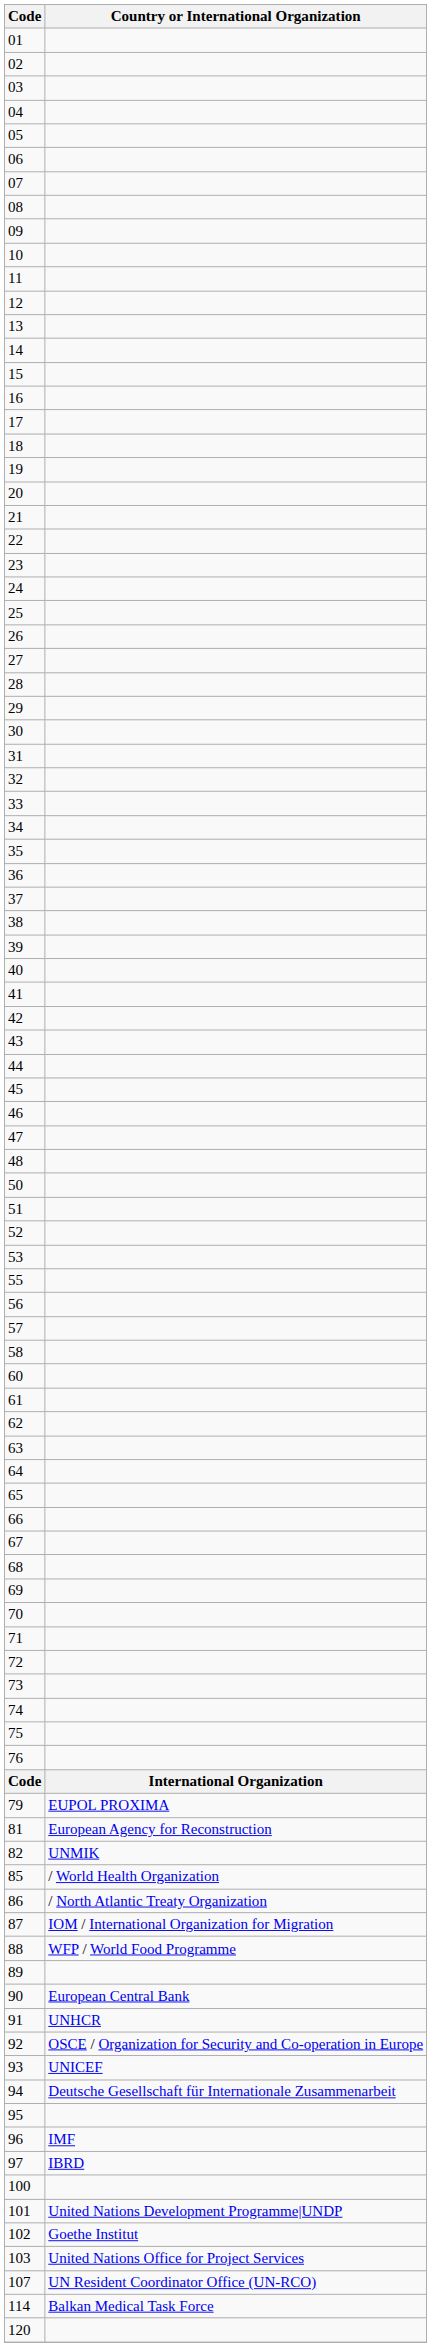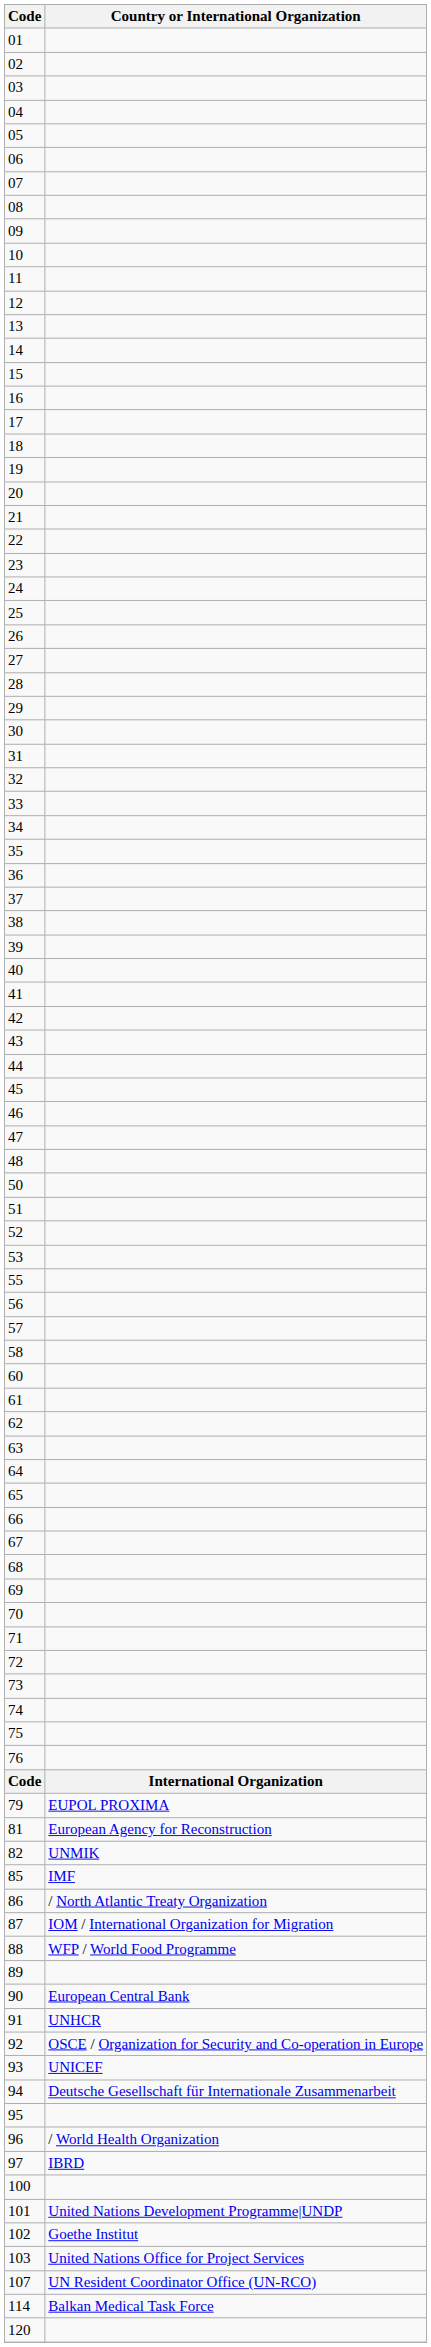85 | Country or International Organization: / World Health Organization -> IMF
96 | Country or International Organization: IMF -> / World Health Organization
